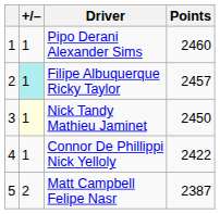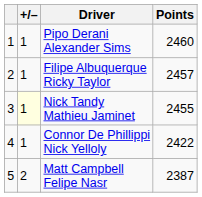Filipe Albuquerque Ricky Taylor | +/–: paleturquoise background -> no background
Nick Tandy Mathieu Jaminet | Points: 2450 -> 2455
